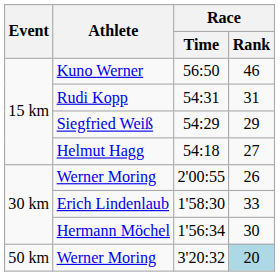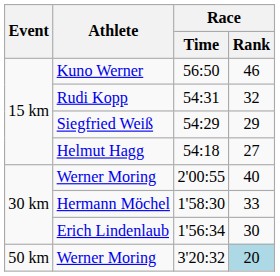54:31 | Race / Rank: 31 -> 32
2'00:55 | Race / Rank: 26 -> 40
1'58:30 | Athlete: Erich Lindenlaub -> Hermann Möchel
1'56:34 | Athlete: Hermann Möchel -> Erich Lindenlaub
